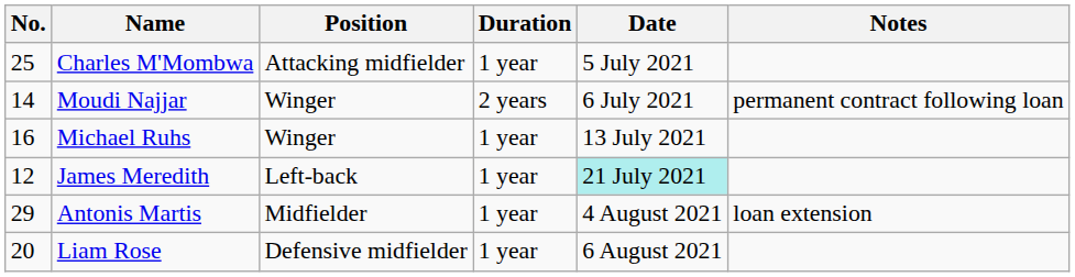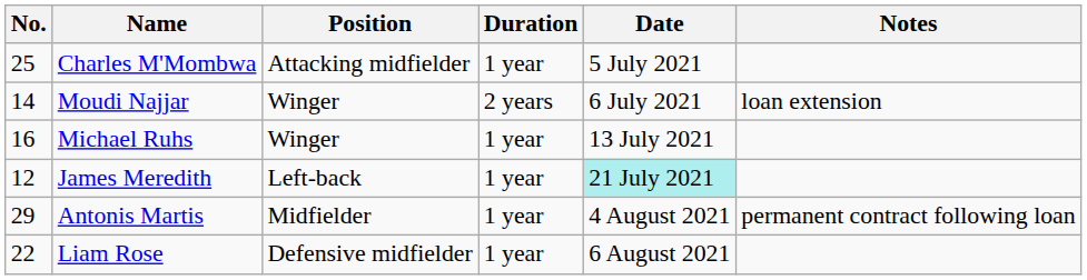Moudi Najjar | Notes: permanent contract following loan -> loan extension
Antonis Martis | Notes: loan extension -> permanent contract following loan
Liam Rose | No.: 20 -> 22
